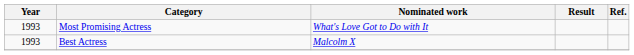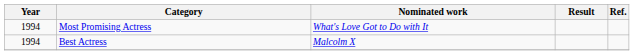Most Promising Actress | Year: 1993 -> 1994
Best Actress | Year: 1993 -> 1994
